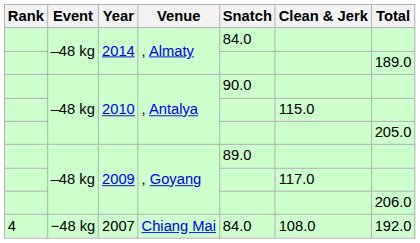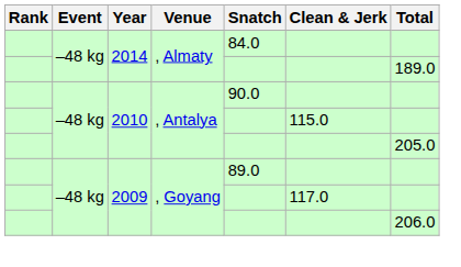- row: 4 | −48 kg | 2007 | Chiang Mai | 84.0 | 108.0 | 192.0
